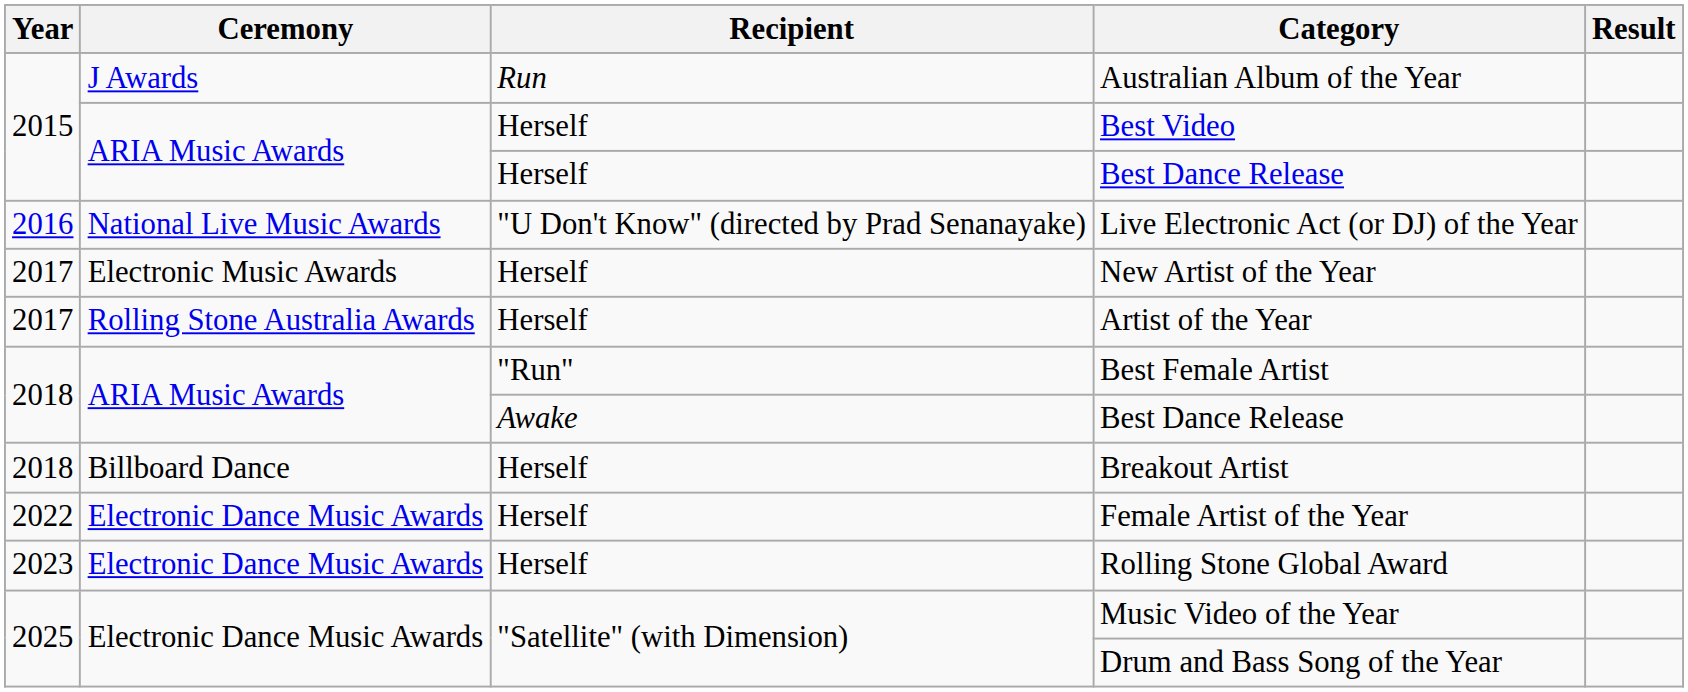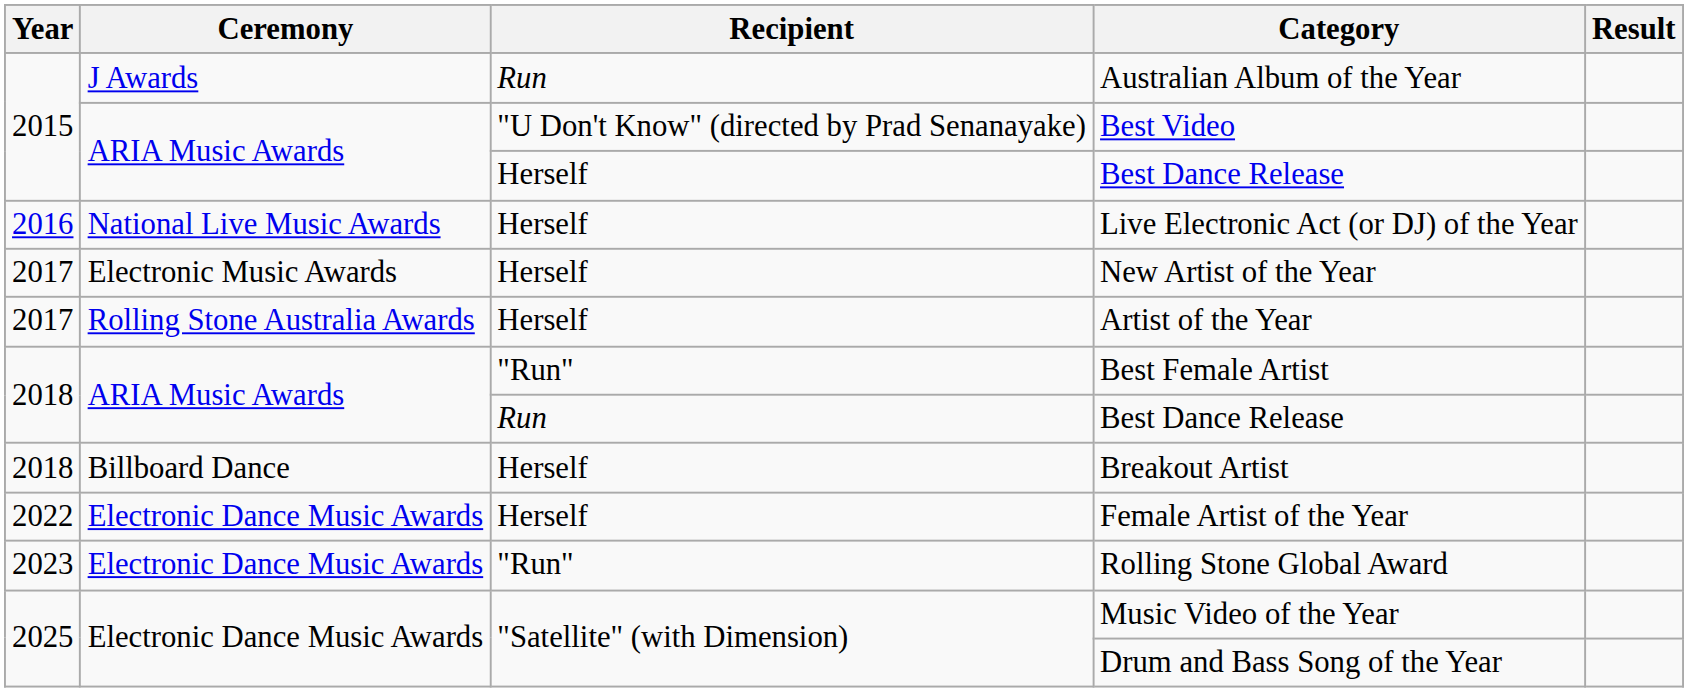Best Video | Recipient: Herself -> "U Don't Know" (directed by Prad Senanayake)
Live Electronic Act (or DJ) of the Year | Recipient: "U Don't Know" (directed by Prad Senanayake) -> Herself
2018 / Best Dance Release | Recipient: Awake -> Run
Rolling Stone Global Award | Recipient: Herself -> "Run"
